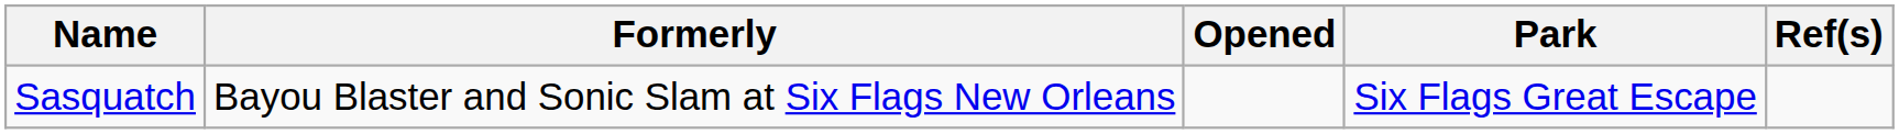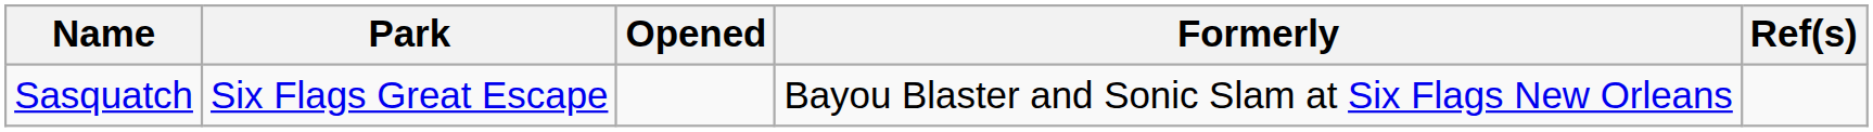columns swapped: Park <-> Formerly
